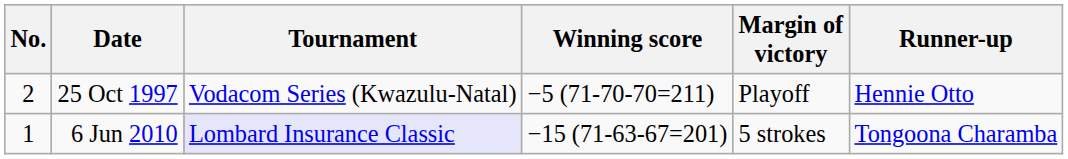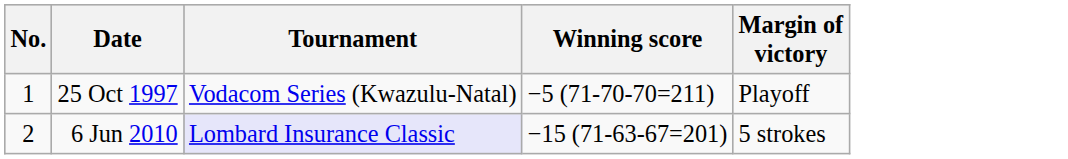- column: Runner-up | Hennie Otto | Tongoona Charamba
25 Oct 1997 | No.: 2 -> 1
6 Jun 2010 | No.: 1 -> 2
